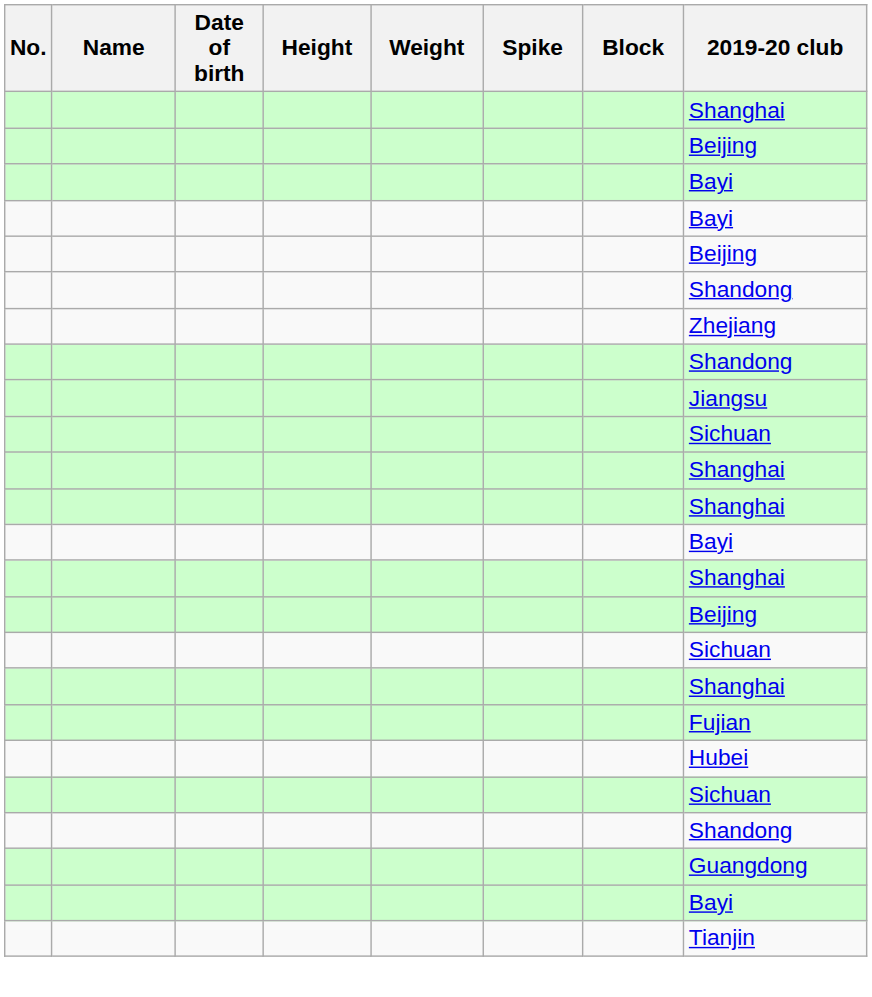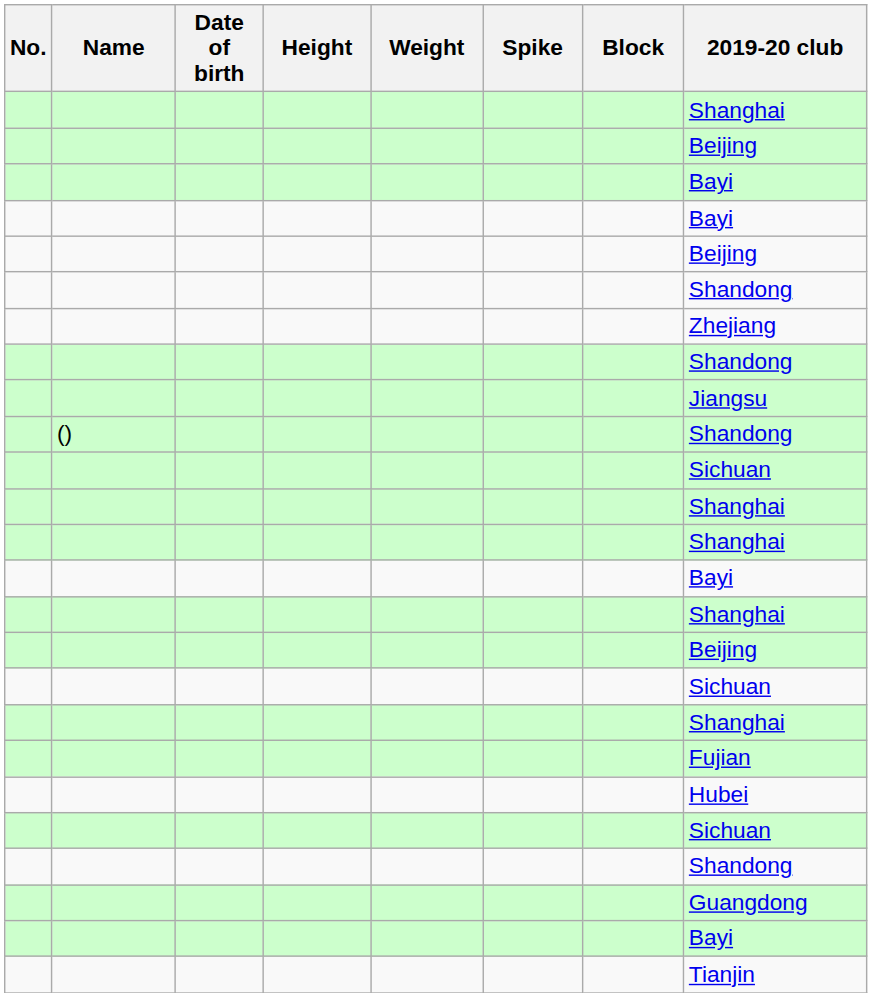+ row: () | Shandong
